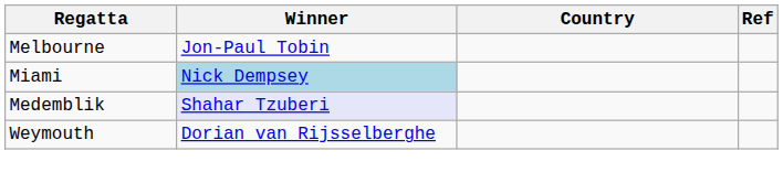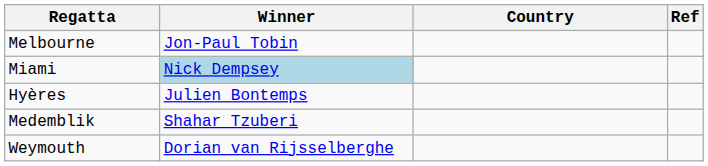+ row: Hyères | Julien Bontemps
Medemblik | Winner: lavender background -> no background
